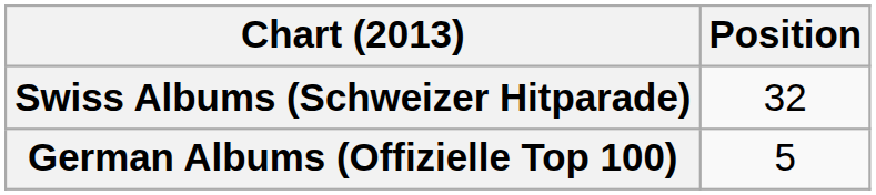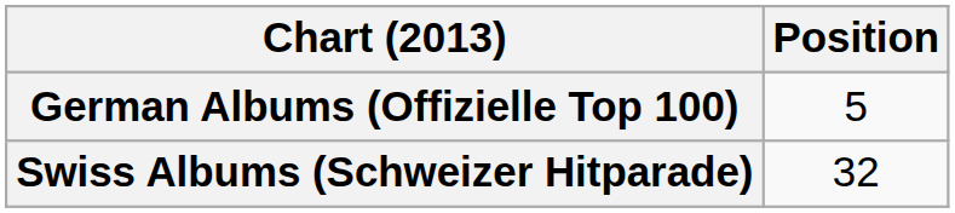rows swapped: German Albums (Offizielle Top 100) <-> Swiss Albums (Schweizer Hitparade)
